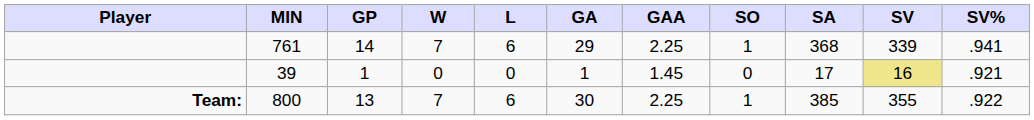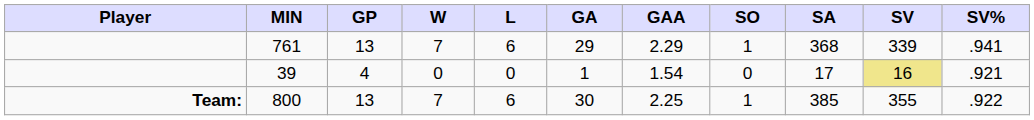761 | GP: 14 -> 13
761 | GAA: 2.25 -> 2.29
39 | GP: 1 -> 4
39 | GAA: 1.45 -> 1.54
